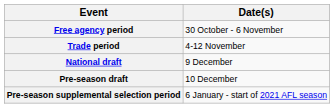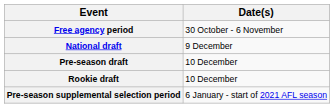- row: Trade period | 4-12 November
+ row: Rookie draft | 10 December
